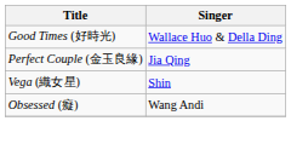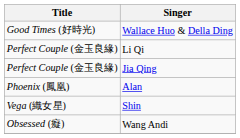+ row: Perfect Couple (金玉良緣) | Li Qi
+ row: Phoenix (鳳凰) | Alan
